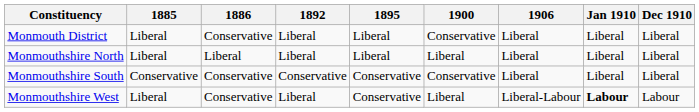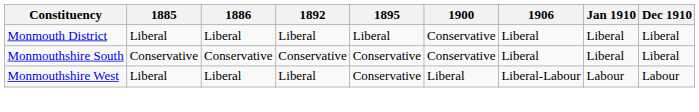Monmouth District | 1886: Conservative -> Liberal
- row: Monmouthshire North | Liberal | Liberal | Liberal | Liberal | Liberal | Liberal | Liberal | Liberal
Monmouthshire West | 1886: Conservative -> Liberal
Monmouthshire West | Jan 1910: bold -> normal
